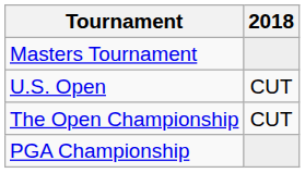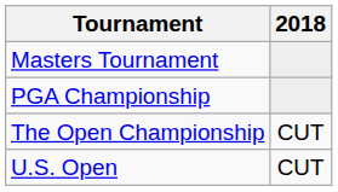rows swapped: U.S. Open <-> PGA Championship
